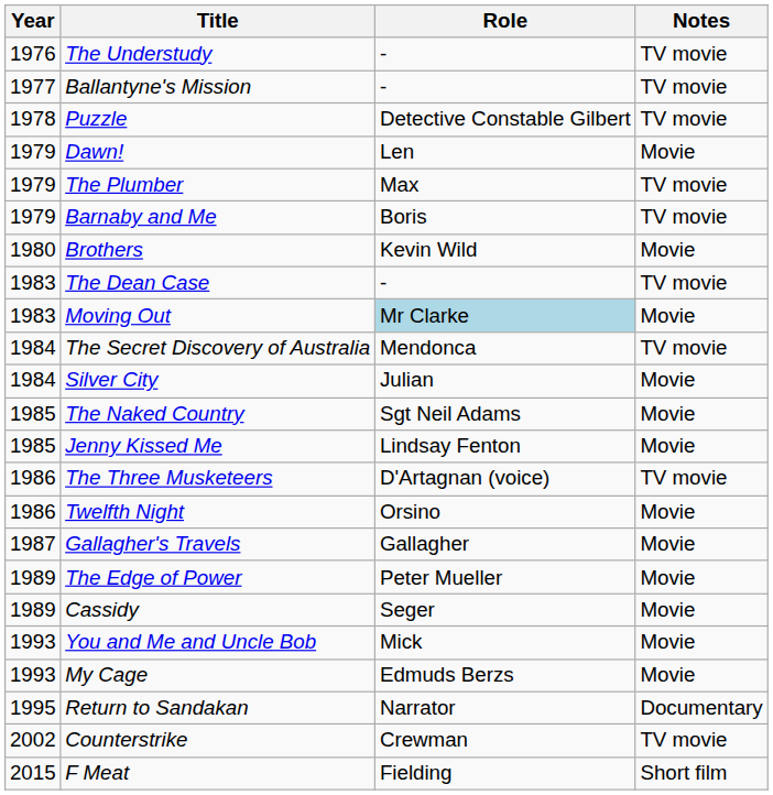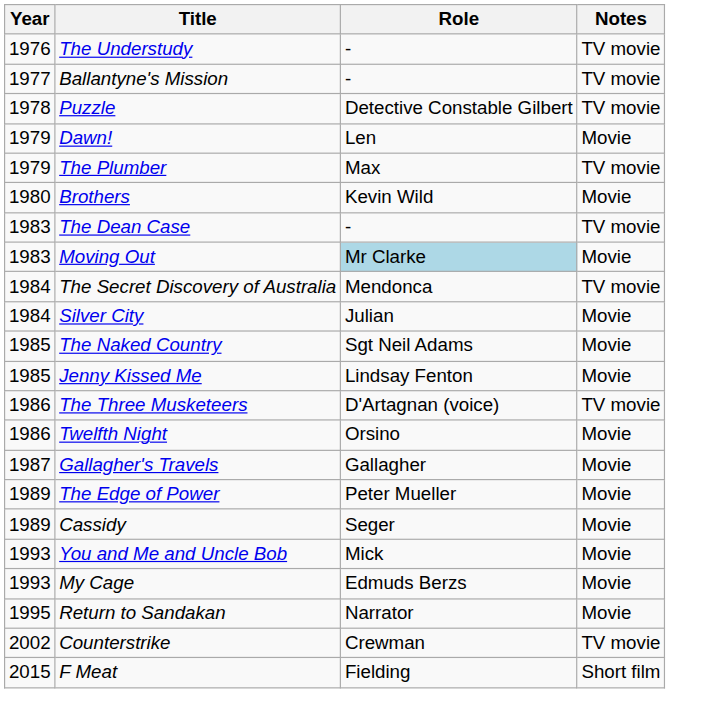- row: 1979 | Barnaby and Me | Boris | TV movie
Return to Sandakan | Notes: Documentary -> Movie
